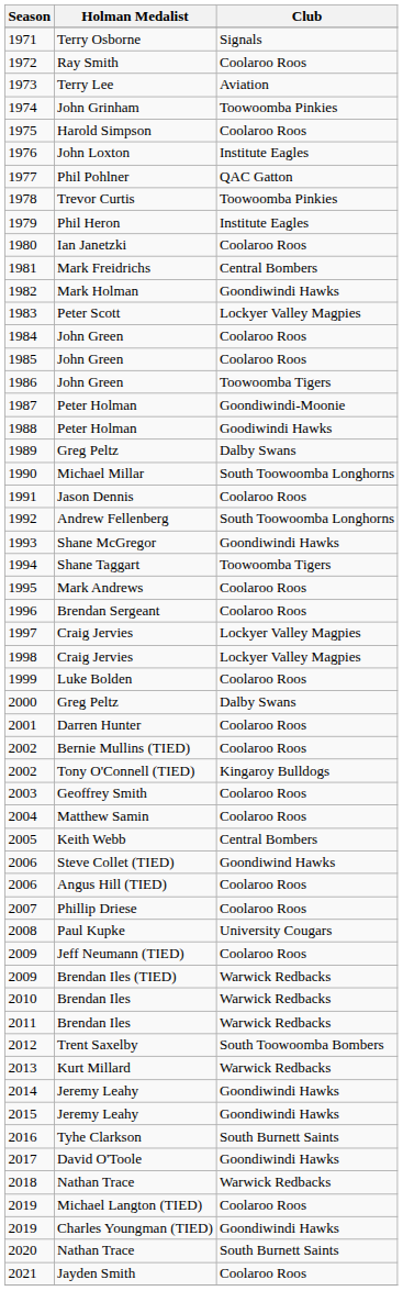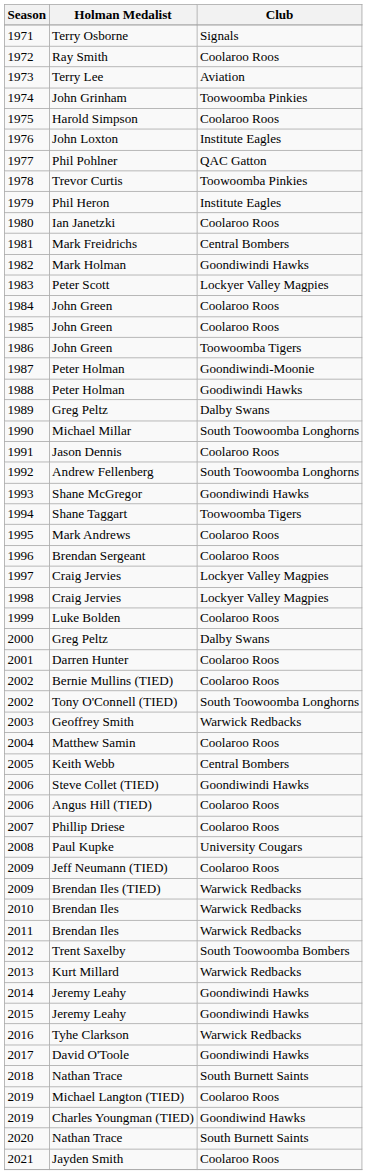2002 / Tony O'Connell (TIED) | Club: Kingaroy Bulldogs -> South Toowoomba Longhorns
2003 | Club: Coolaroo Roos -> Warwick Redbacks
2006 / Steve Collet (TIED) | Club: Goondiwind Hawks -> Goondiwindi Hawks
2016 | Club: South Burnett Saints -> Warwick Redbacks
2018 | Club: Warwick Redbacks -> South Burnett Saints
2019 / Charles Youngman (TIED) | Club: Goondiwindi Hawks -> Goondiwind Hawks
